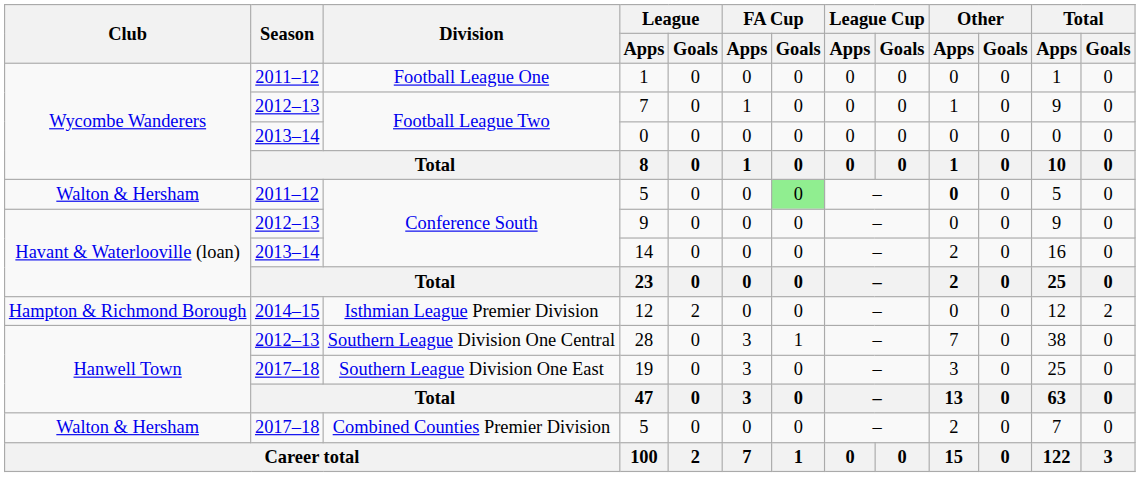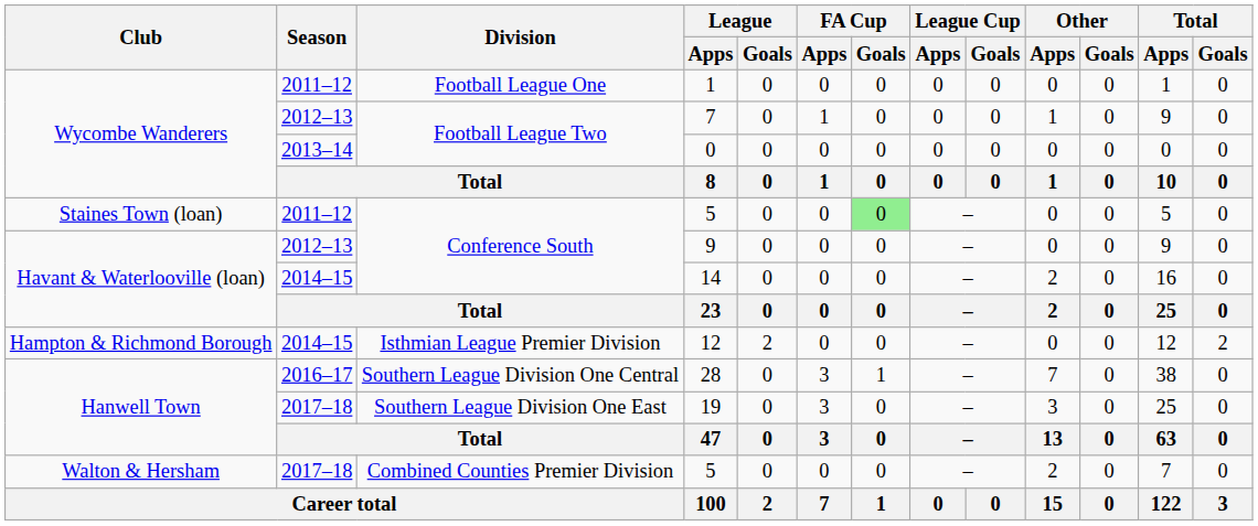Conference South / 5 | Club: Walton & Hersham -> Staines Town (loan)
Conference South / 5 | Other / Apps: bold -> normal
14 | Season: 2013–14 -> 2014–15
28 | Season: 2012–13 -> 2016–17
